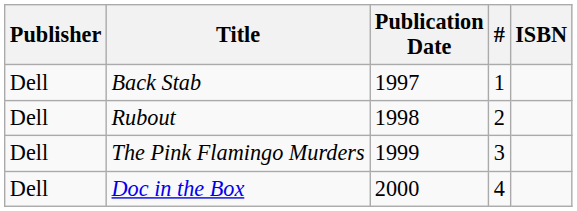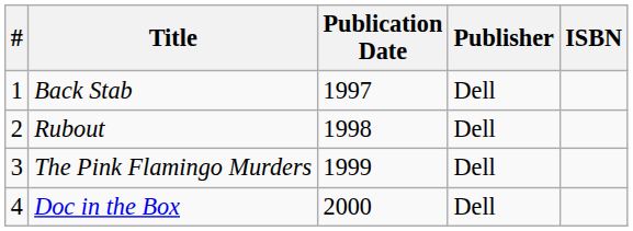columns swapped: # <-> Publisher
